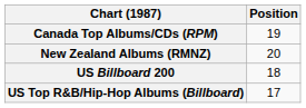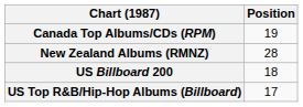New Zealand Albums (RMNZ) | Position: 20 -> 28
